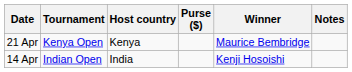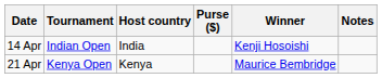rows swapped: 14 Apr <-> 21 Apr
